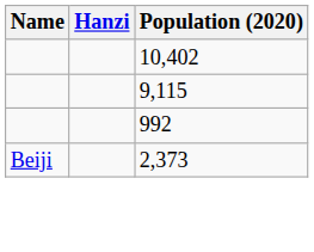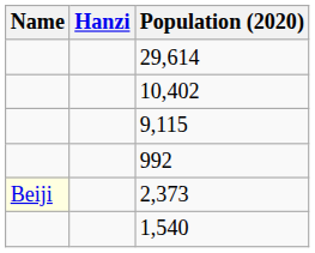+ row: 29,614
2,373 | Name: no background -> lightyellow background
+ row: 1,540
